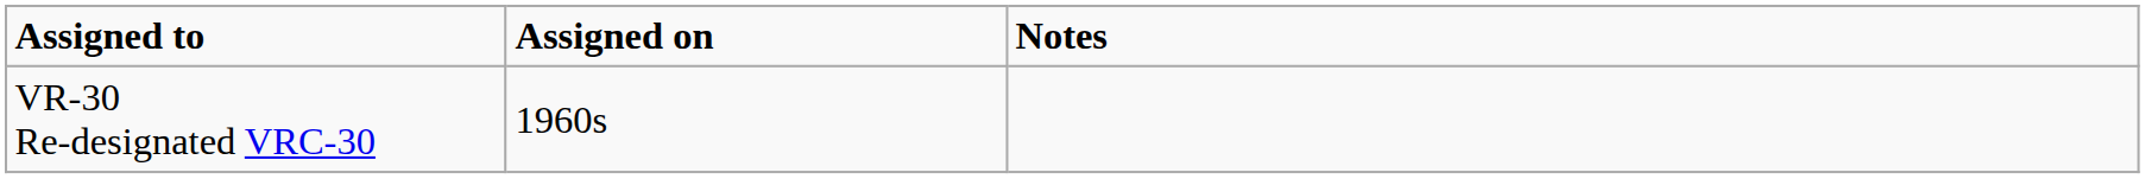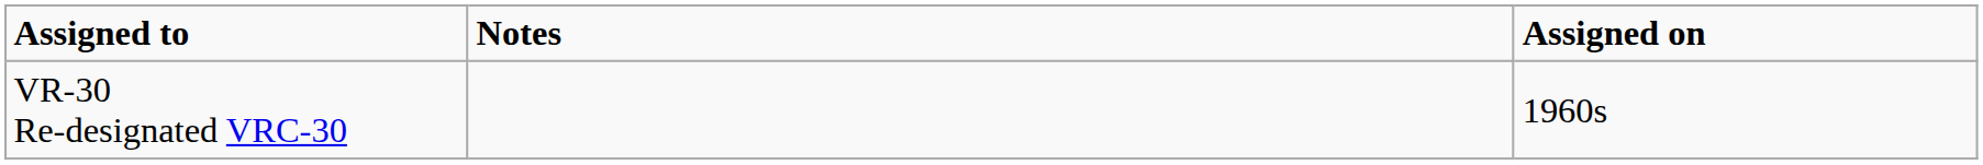columns swapped: Assigned on <-> Notes
